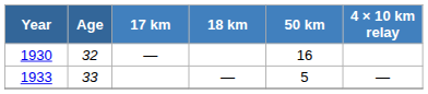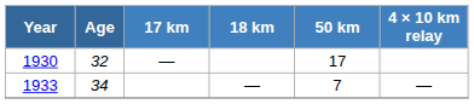1930 | 50 km: 16 -> 17
1933 | Age: 33 -> 34
1933 | 50 km: 5 -> 7
